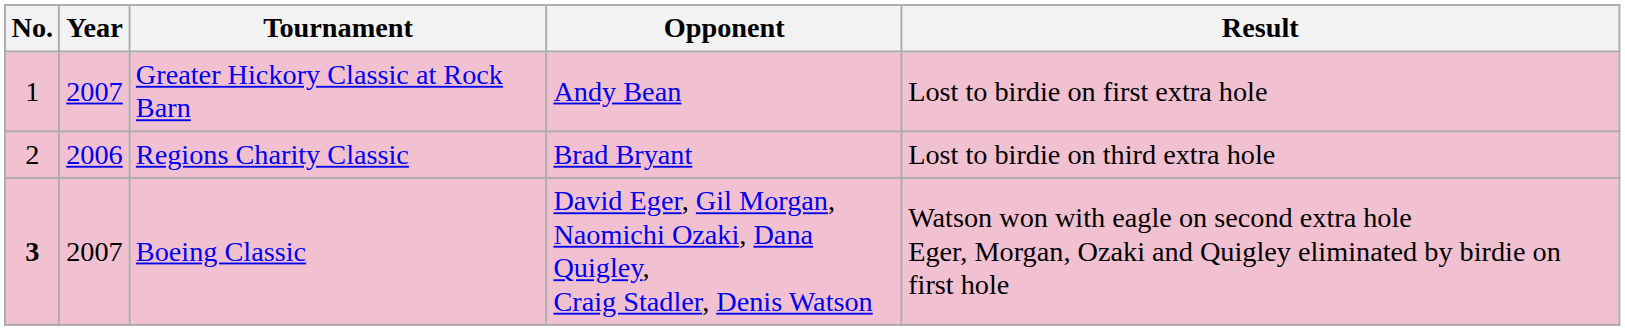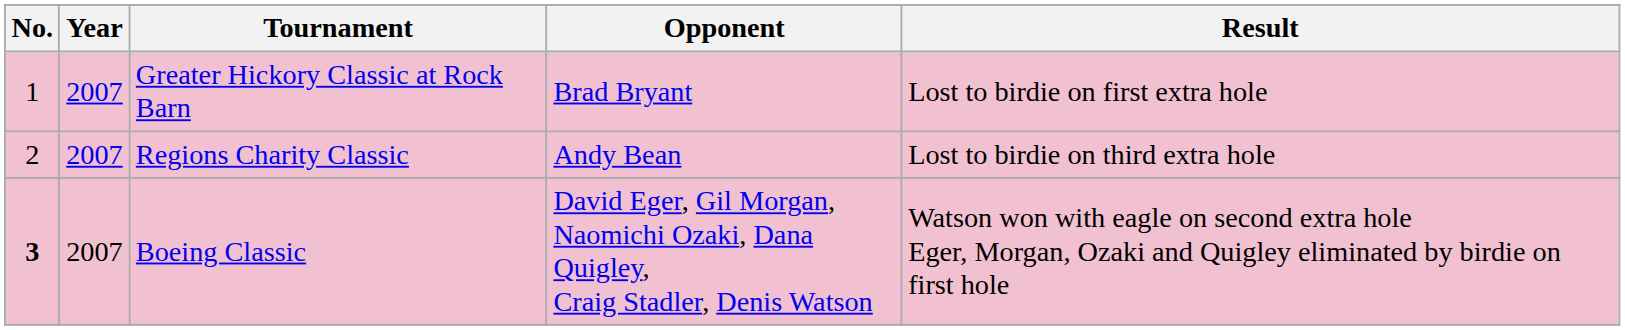Greater Hickory Classic at Rock Barn | Opponent: Andy Bean -> Brad Bryant
Regions Charity Classic | Year: 2006 -> 2007
Regions Charity Classic | Opponent: Brad Bryant -> Andy Bean
